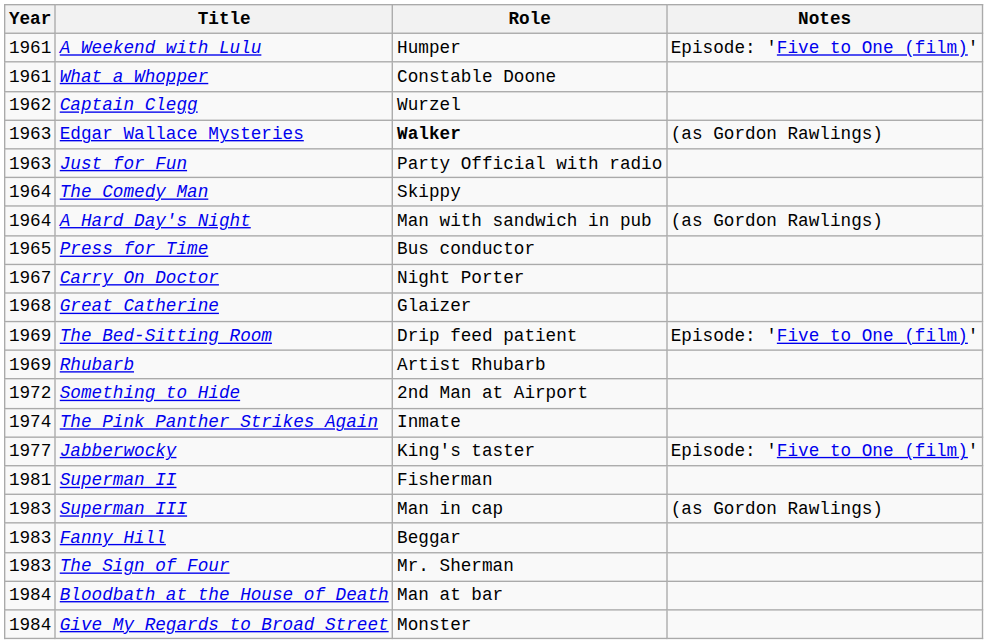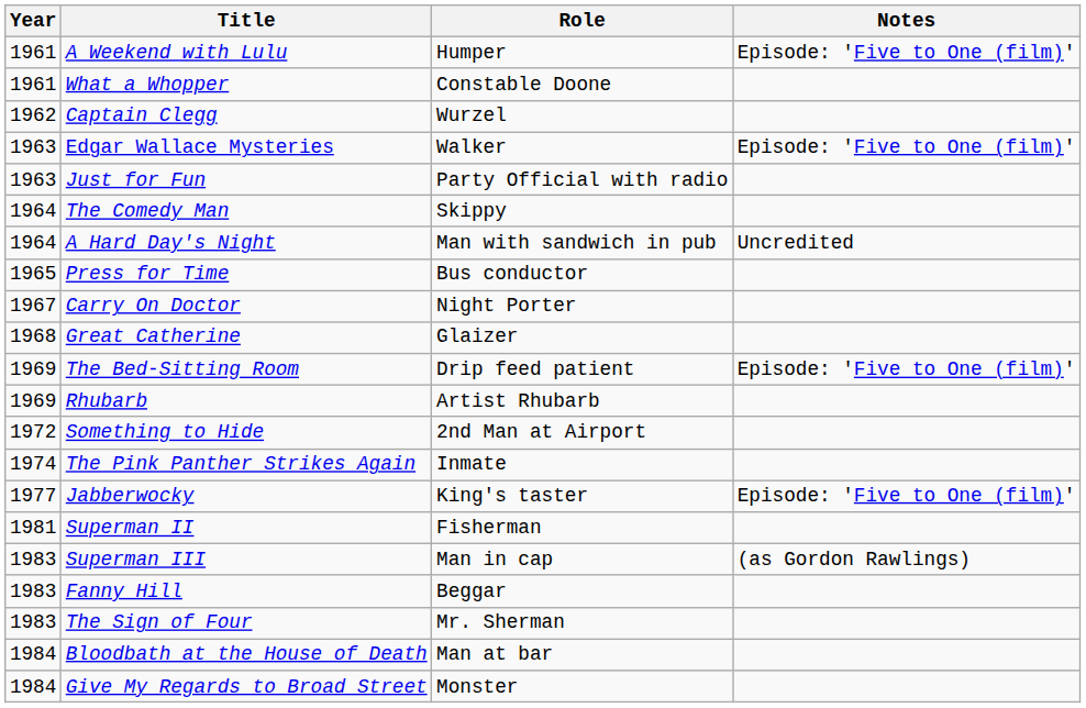Edgar Wallace Mysteries | Role: bold -> normal
Edgar Wallace Mysteries | Notes: (as Gordon Rawlings) -> Episode: 'Five to One (film)'
A Hard Day's Night | Notes: (as Gordon Rawlings) -> Uncredited
